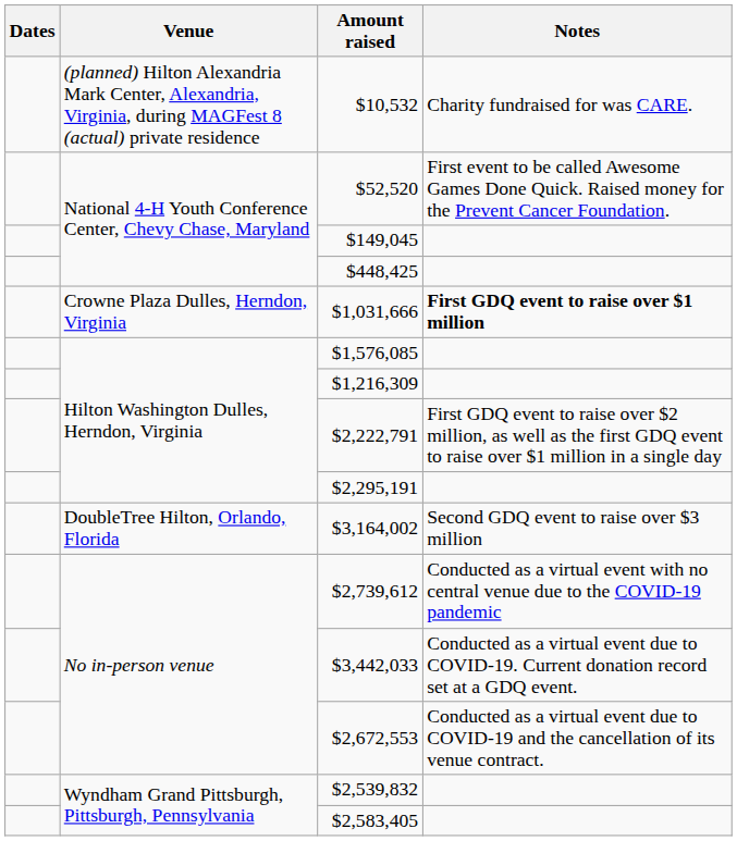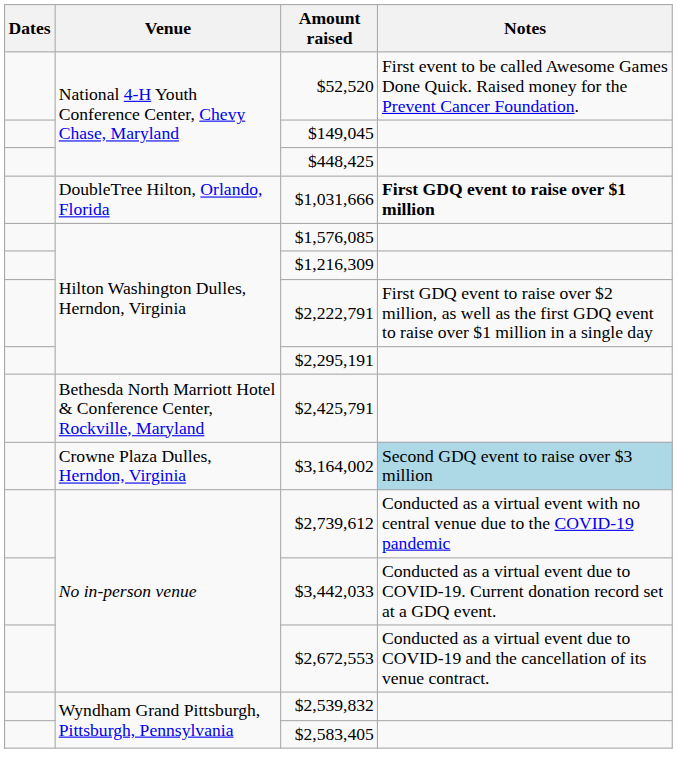- row: (planned) Hilton Alexandria Mark Center, Alexandria, Virginia, during MAGFest 8 (actual) private residence | $10,532 | Charity fundraised for was CARE.
$1,031,666 | Venue: Crowne Plaza Dulles, Herndon, Virginia -> DoubleTree Hilton, Orlando, Florida
+ row: Bethesda North Marriott Hotel & Conference Center, Rockville, Maryland | $2,425,791
$3,164,002 | Venue: DoubleTree Hilton, Orlando, Florida -> Crowne Plaza Dulles, Herndon, Virginia
$3,164,002 | Notes: no background -> lightblue background
